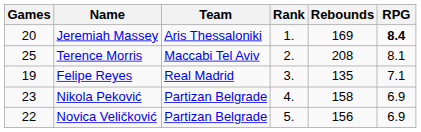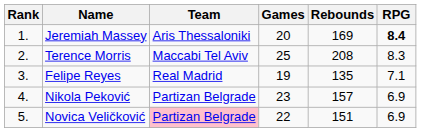columns swapped: Rank <-> Games
Terence Morris | RPG: 8.1 -> 8.3
Nikola Peković | Rebounds: 158 -> 157
Novica Veličković | Team: no background -> pink background
Novica Veličković | Rebounds: 156 -> 151
